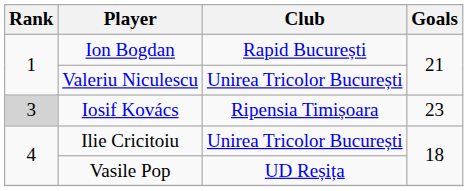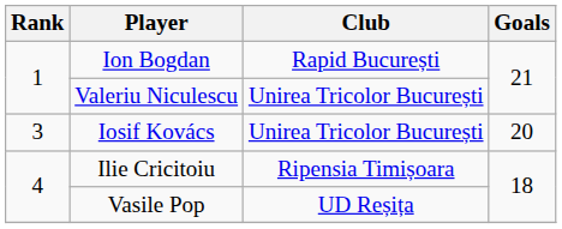Iosif Kovács | Rank: lightgrey background -> no background
Iosif Kovács | Club: Ripensia Timișoara -> Unirea Tricolor București
Iosif Kovács | Goals: 23 -> 20
Ilie Cricitoiu | Club: Unirea Tricolor București -> Ripensia Timișoara
